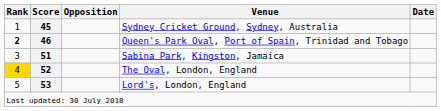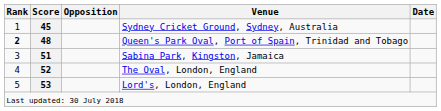Queen's Park Oval, Port of Spain, Trinidad and Tobago | Score: 46 -> 48
The Oval, London, England | Rank: gold background -> no background
